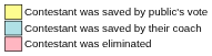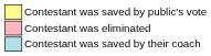rows swapped: Contestant was saved by their coach <-> Contestant was eliminated
